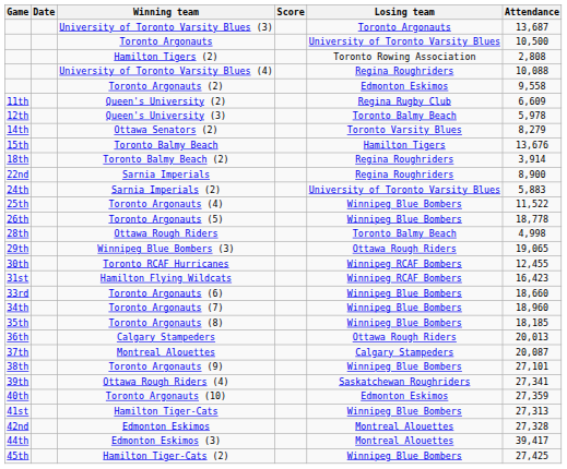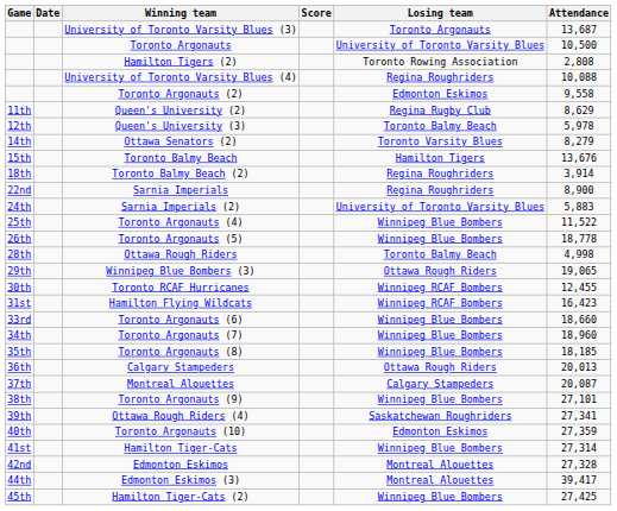Queen's University (2) | Attendance: 6,609 -> 8,629
Hamilton Tiger-Cats | Attendance: 27,313 -> 27,314
